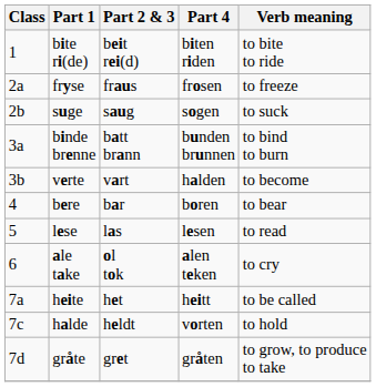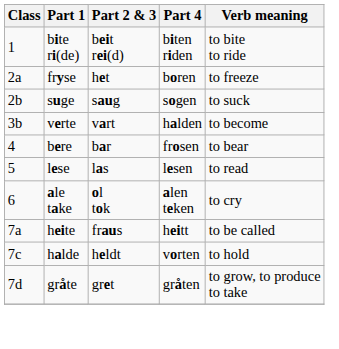fryse | Part 2 & 3: fraus -> het
fryse | Part 4: frosen -> boren
- row: 3a | binde brenne | batt brann | bunden brunnen | to bind to burn
bere | Part 4: boren -> frosen
heite | Part 2 & 3: het -> fraus
